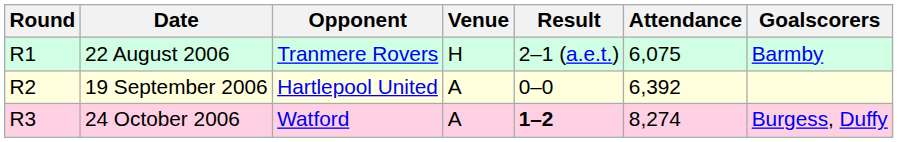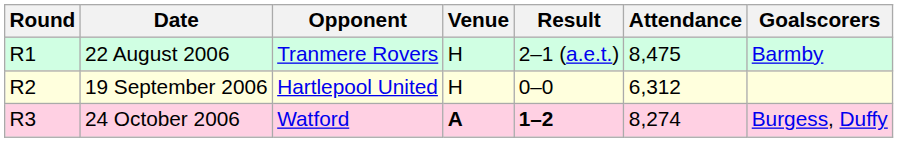22 August 2006 | Attendance: 6,075 -> 8,475
19 September 2006 | Venue: A -> H
19 September 2006 | Attendance: 6,392 -> 6,312
24 October 2006 | Venue: normal -> bold
